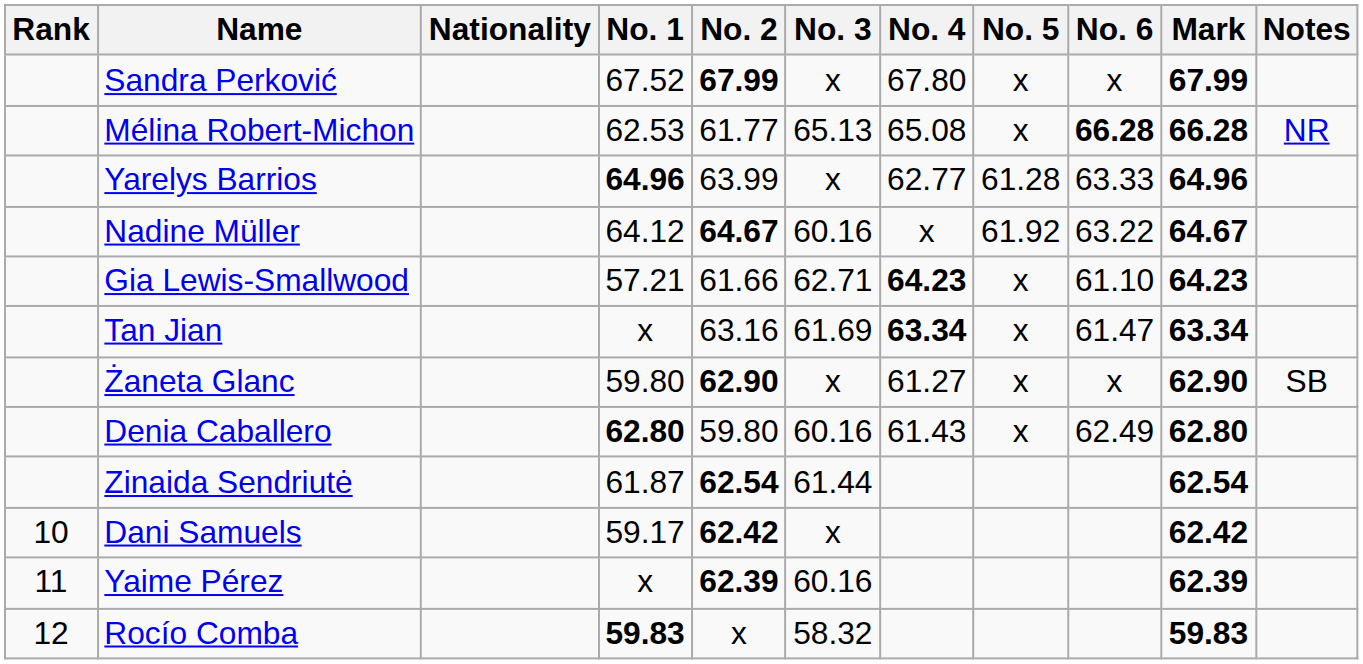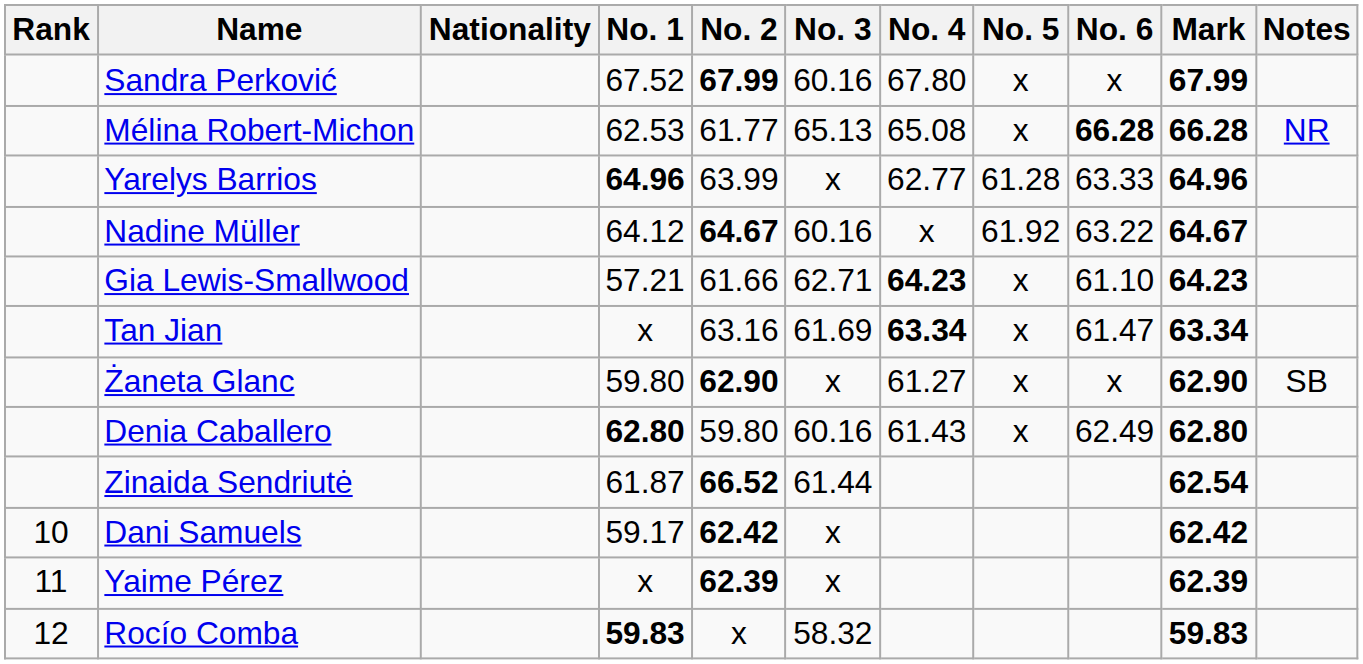Sandra Perković | No. 3: x -> 60.16
Zinaida Sendriutė | No. 2: 62.54 -> 66.52
Yaime Pérez | No. 3: 60.16 -> x
